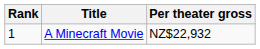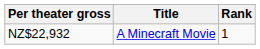columns swapped: Rank <-> Per theater gross
